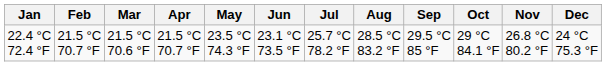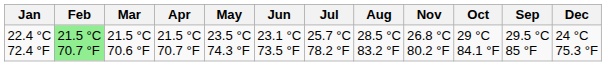columns swapped: Sep <-> Nov
22.4 °C 72.4 °F | Feb: no background -> lightgreen background
